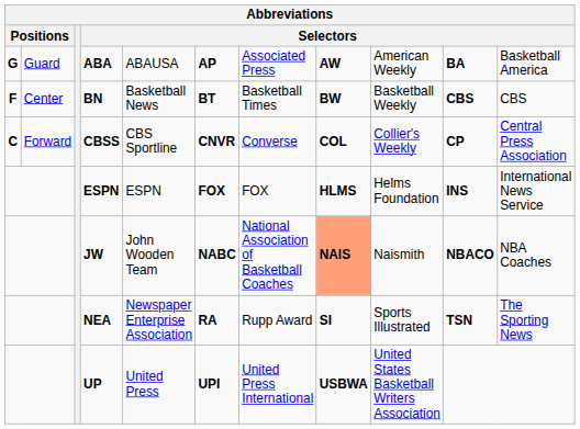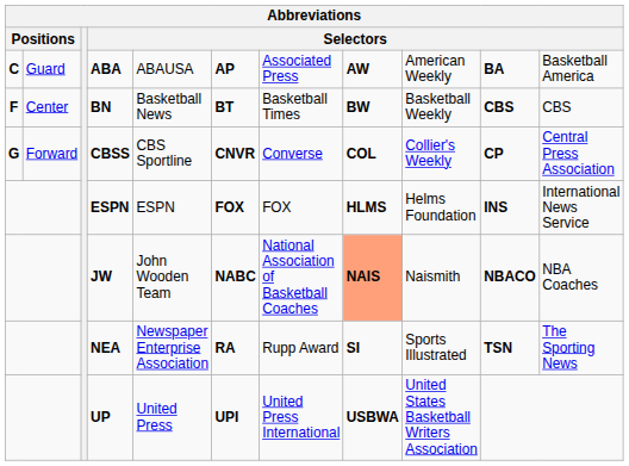ABA | column 1: G -> C
CBSS | column 1: C -> G
